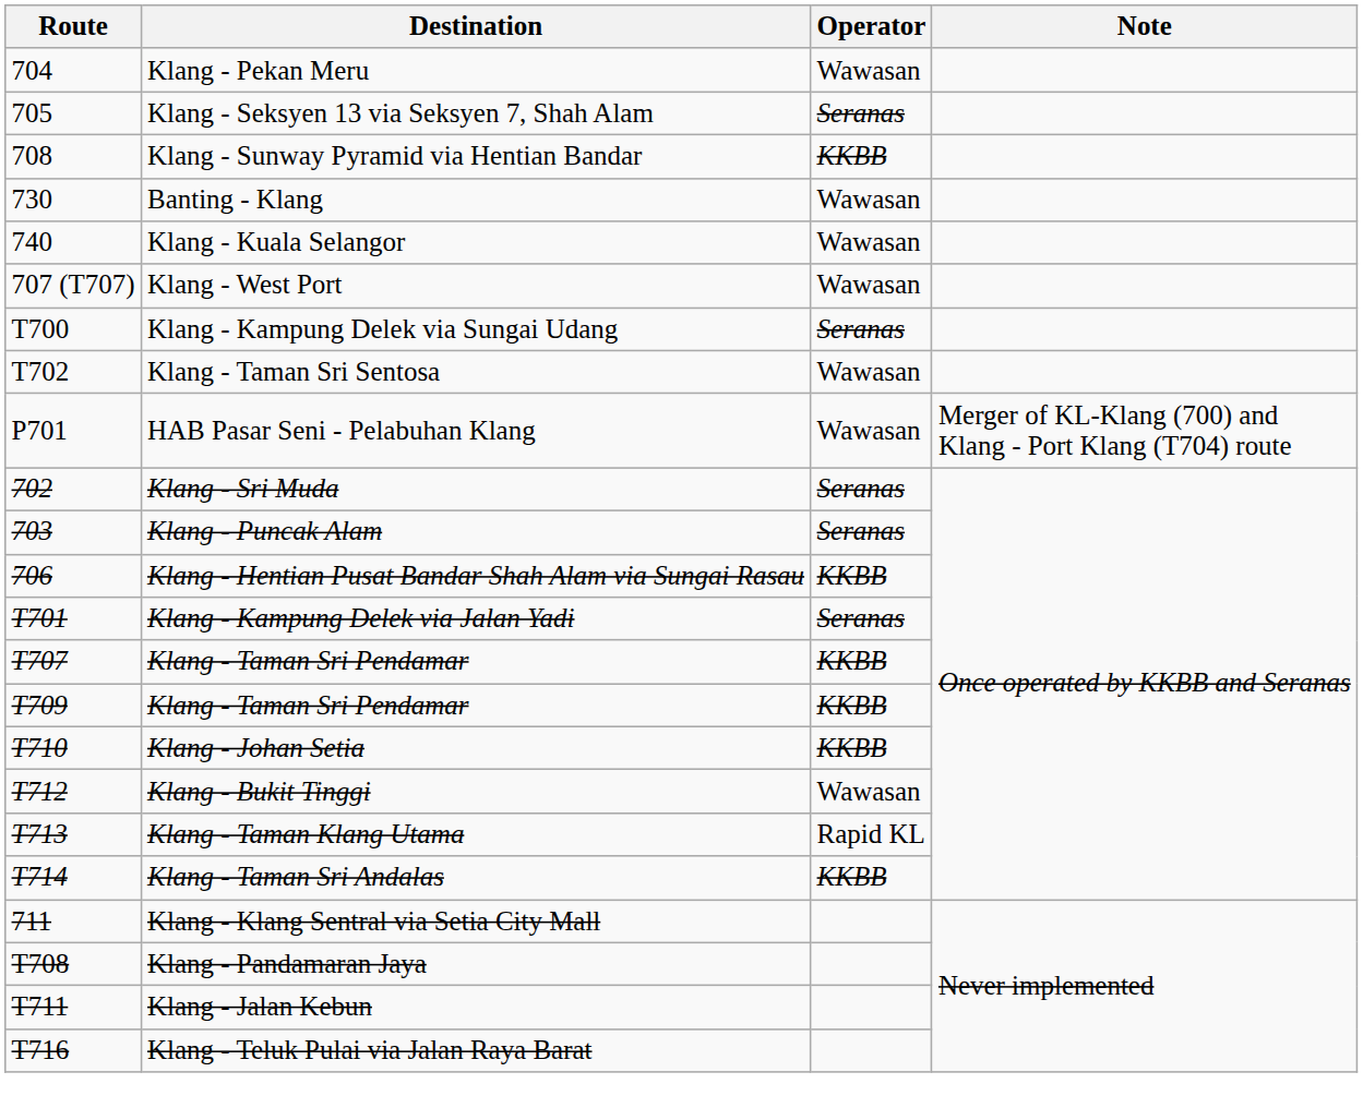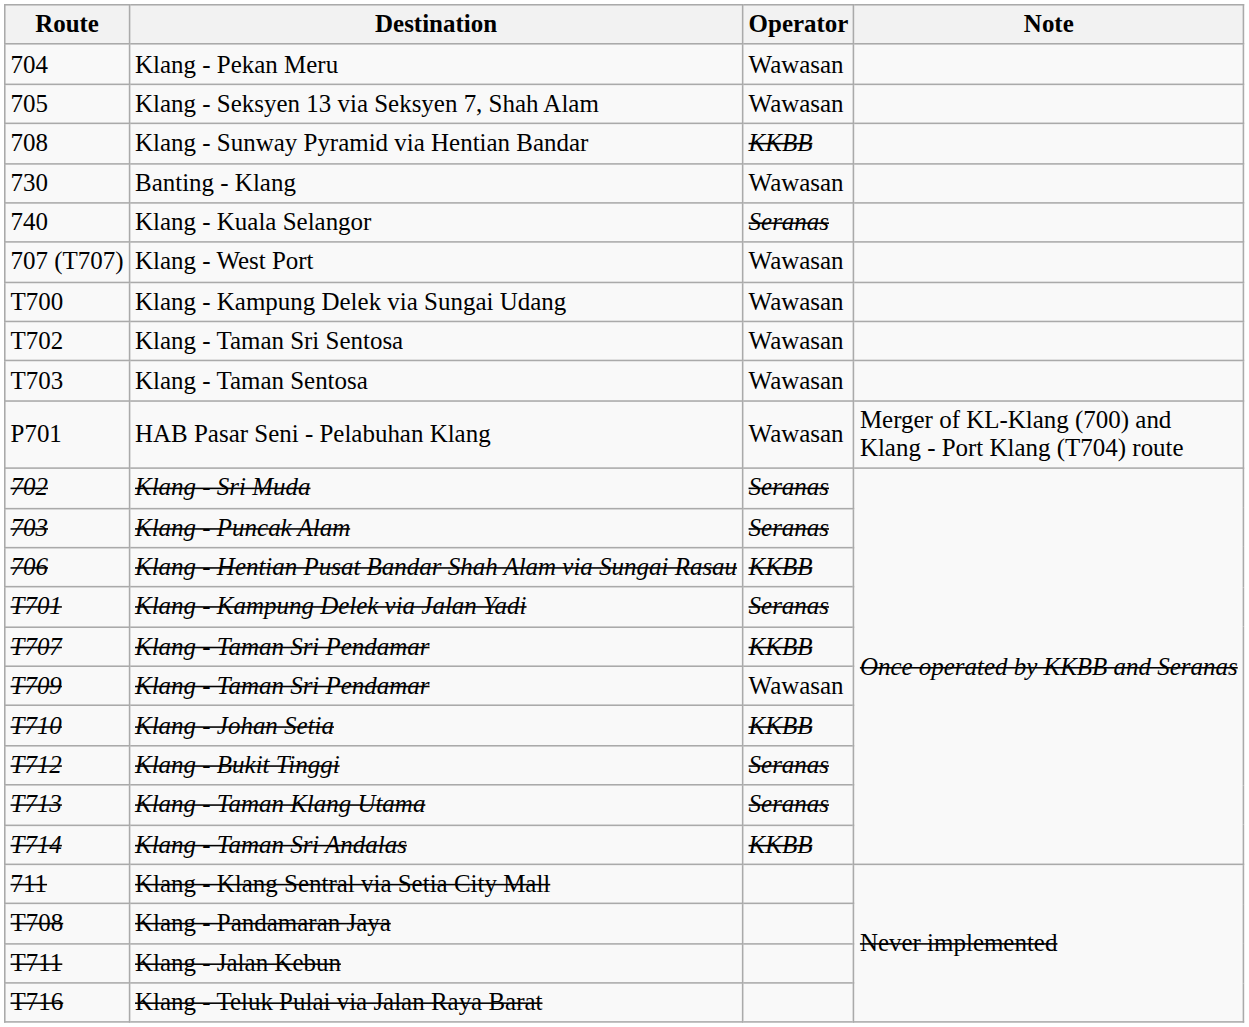Klang - Seksyen 13 via Seksyen 7, Shah Alam | Operator: Seranas -> Wawasan
Klang - Kuala Selangor | Operator: Wawasan -> Seranas
Klang - Kampung Delek via Sungai Udang | Operator: Seranas -> Wawasan
+ row: T703 | Klang - Taman Sentosa | Wawasan
T709 / Klang - Taman Sri Pendamar | Operator: KKBB -> Wawasan
Klang - Bukit Tinggi | Operator: Wawasan -> Seranas
Klang - Taman Klang Utama | Operator: Rapid KL -> Seranas
